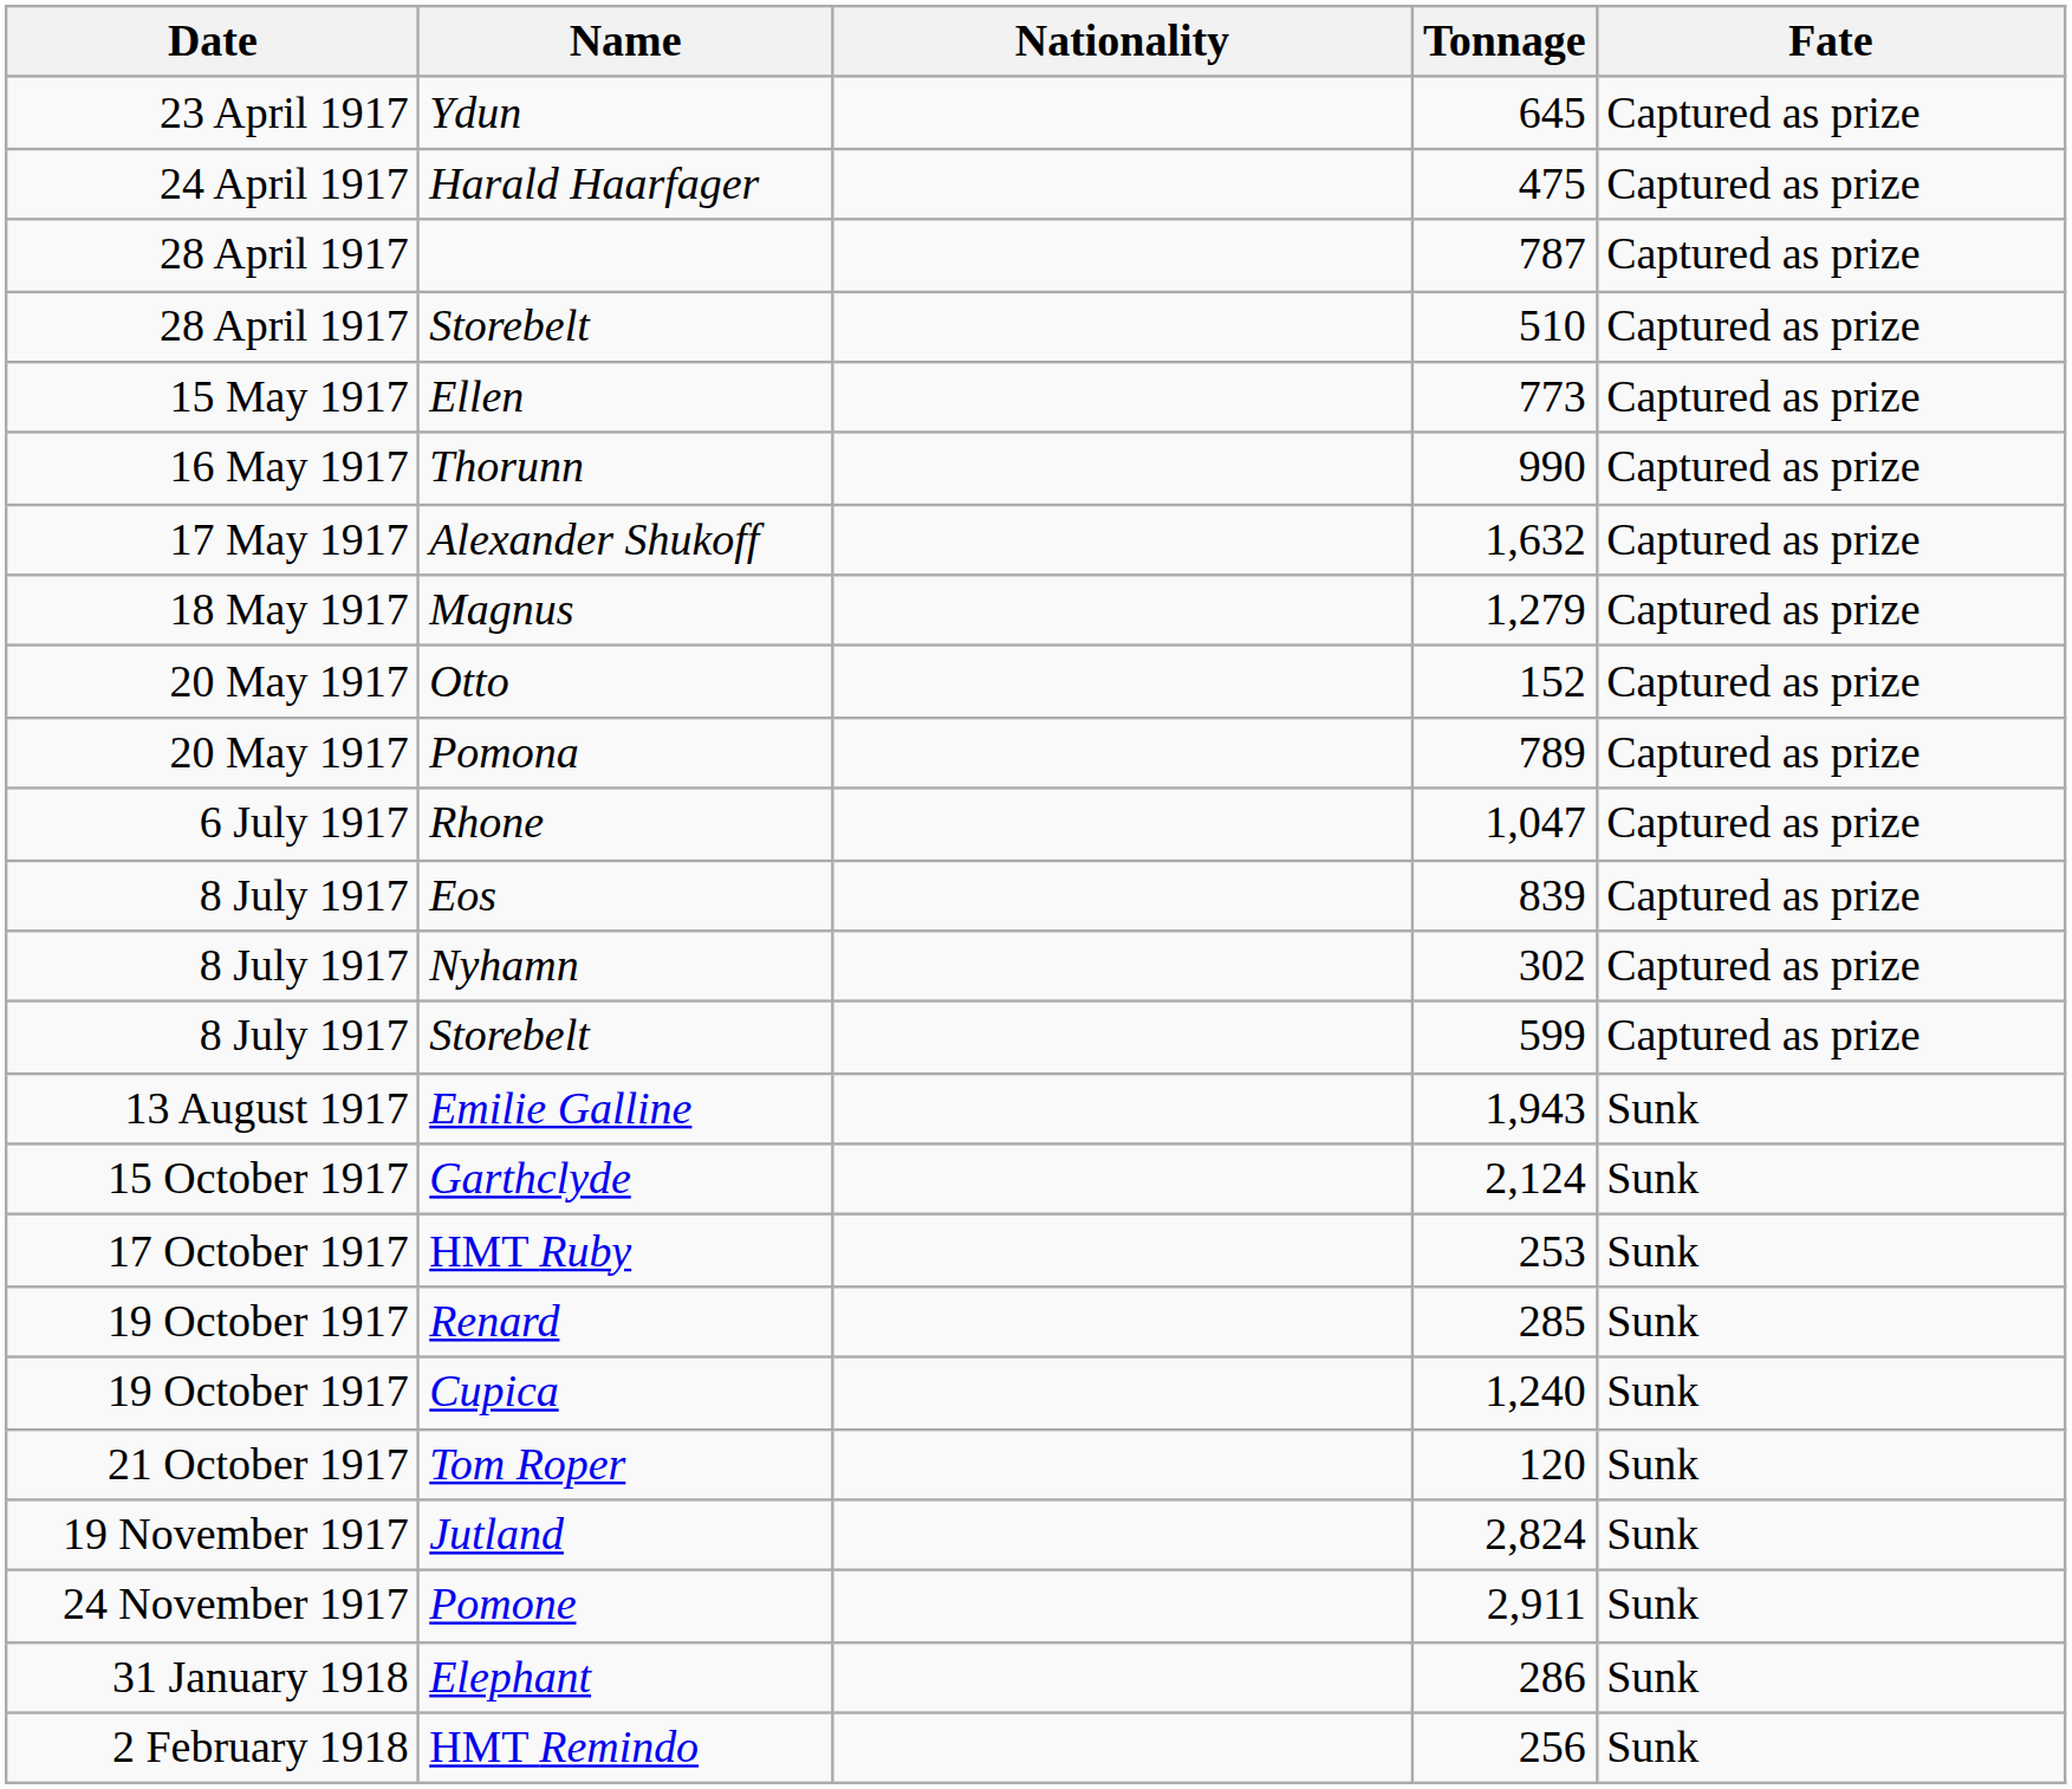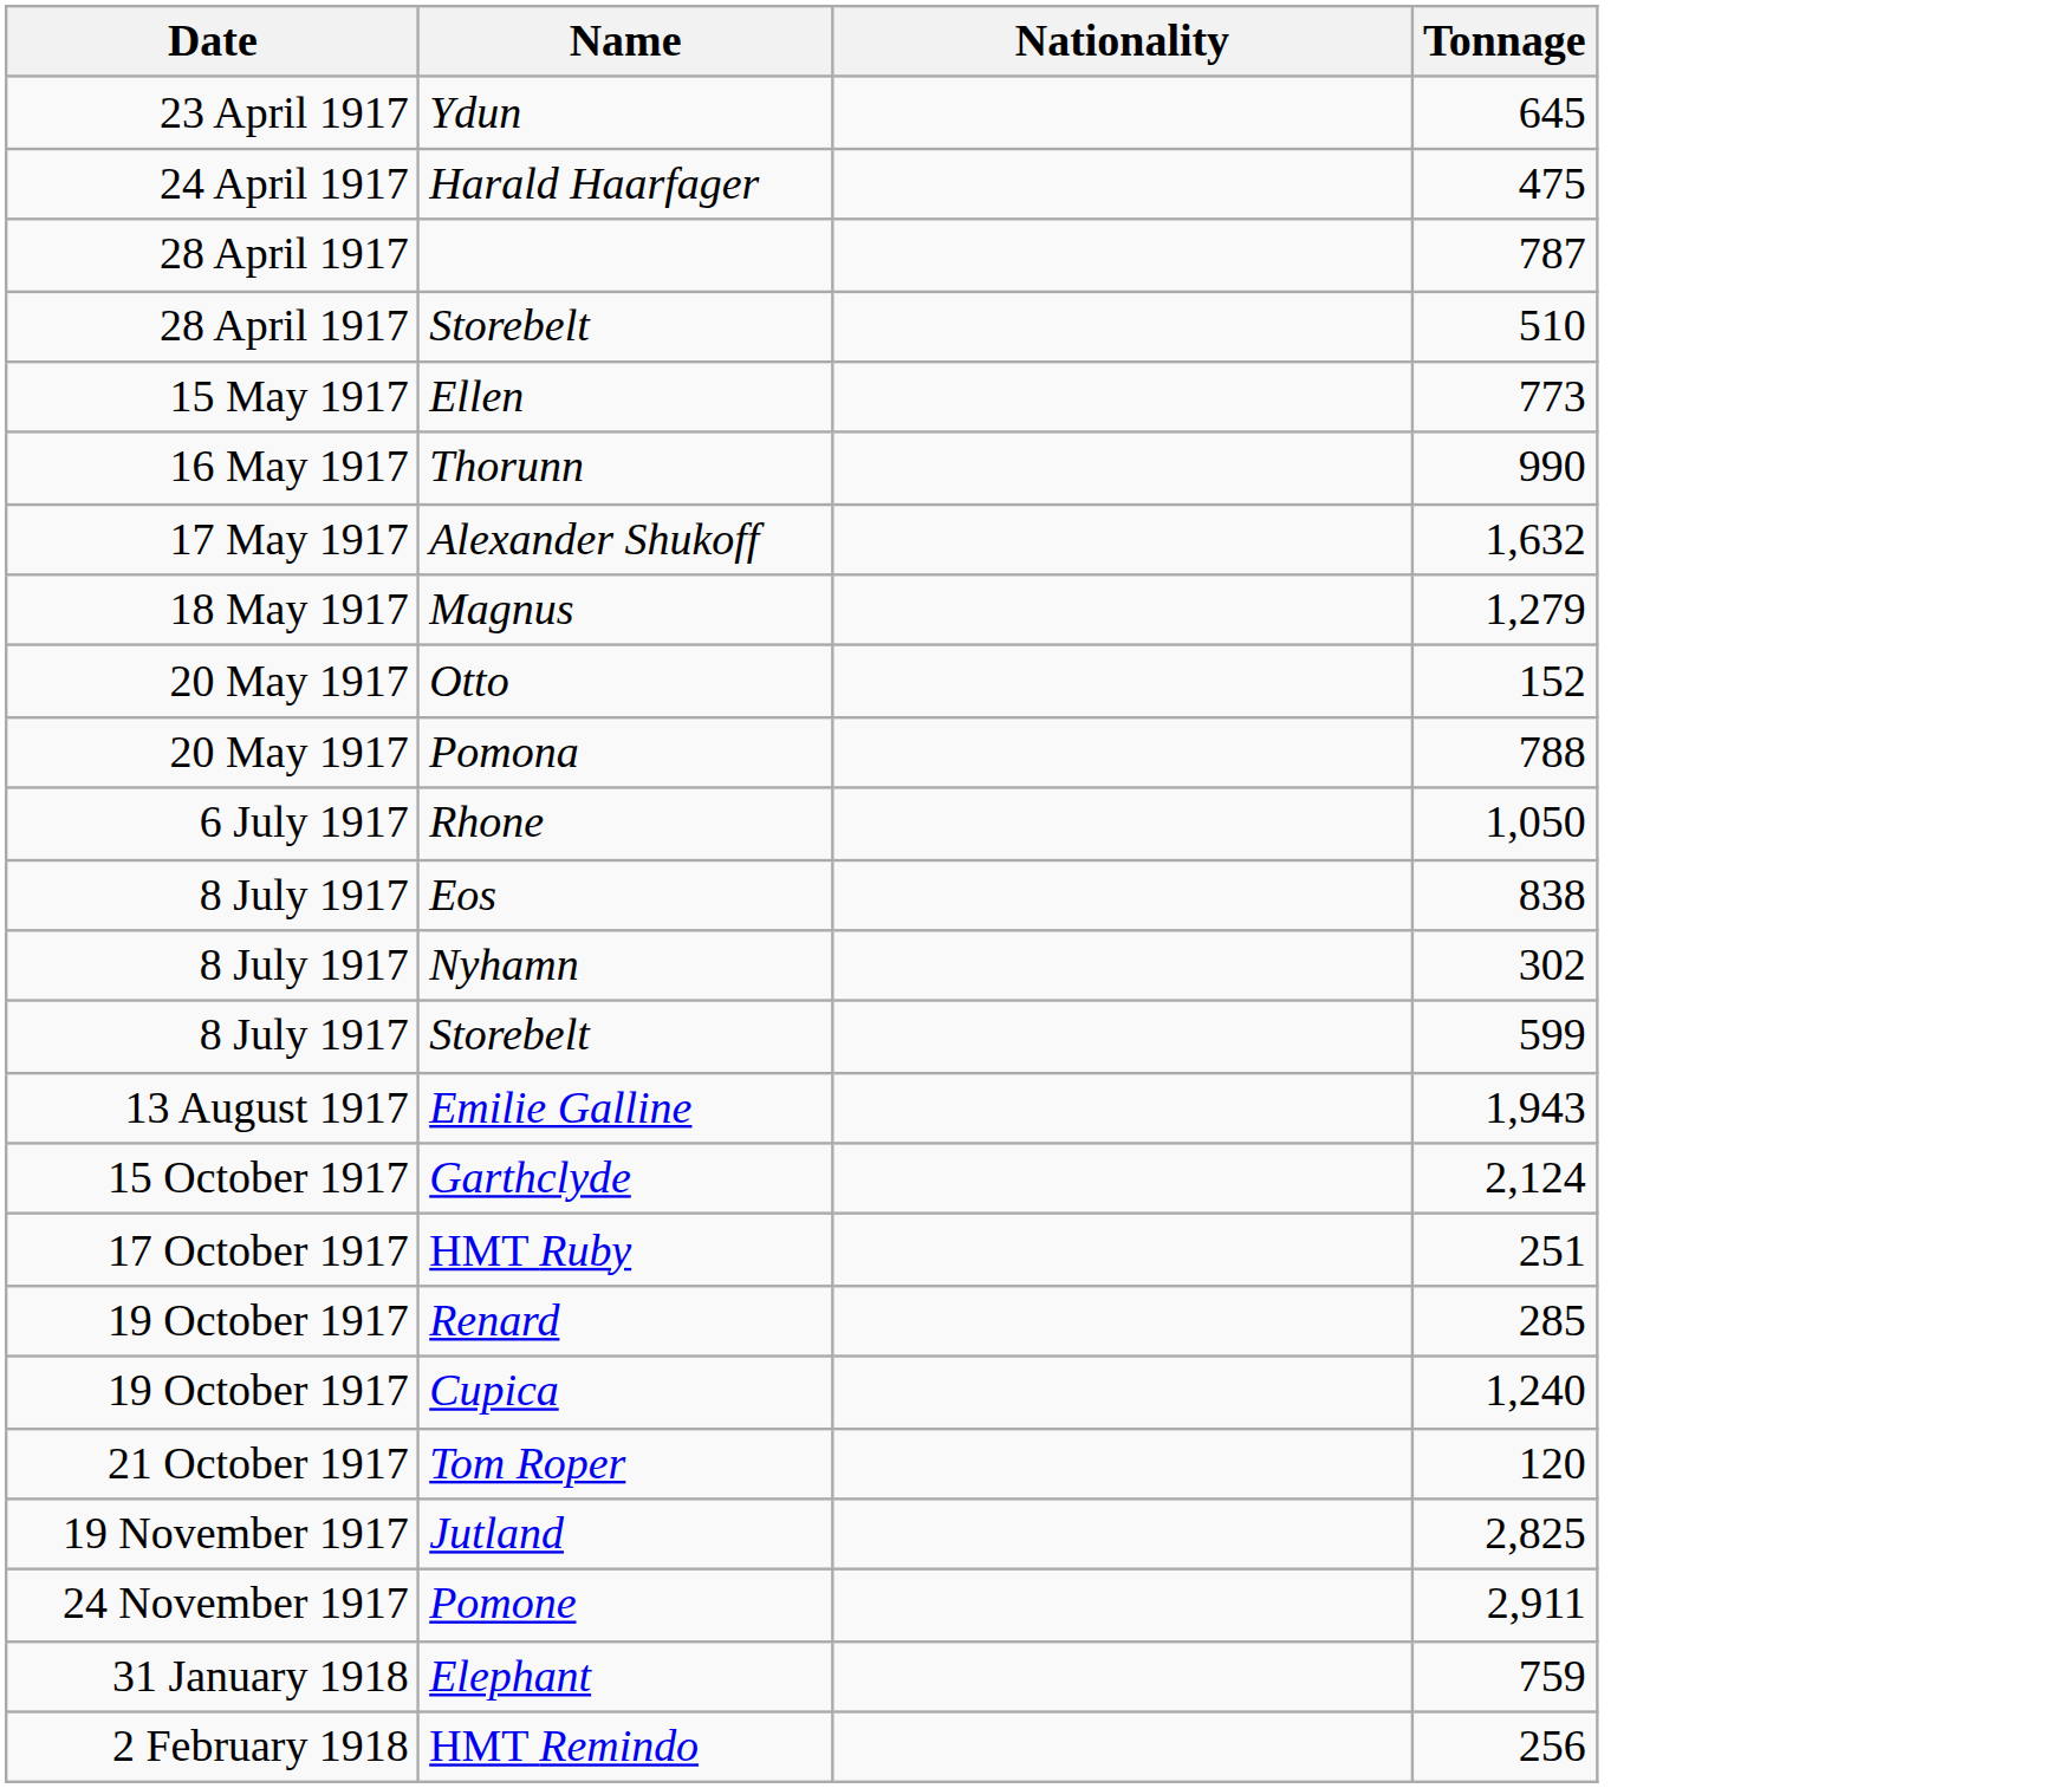- column: Fate | Captured as prize | Captured as prize | Captured as prize | Captured as prize | Captured as prize | Captured as prize | Captured as prize | Captured as prize | Captured as prize | Captured as prize | Captured as prize | Captured as prize | Captured as prize | Captured as prize | Sunk | Sunk | Sunk | Sunk | Sunk | Sunk | Sunk | Sunk | Sunk | Sunk
Pomona | Tonnage: 789 -> 788
Rhone | Tonnage: 1,047 -> 1,050
Eos | Tonnage: 839 -> 838
HMT Ruby | Tonnage: 253 -> 251
Jutland | Tonnage: 2,824 -> 2,825
Elephant | Tonnage: 286 -> 759
